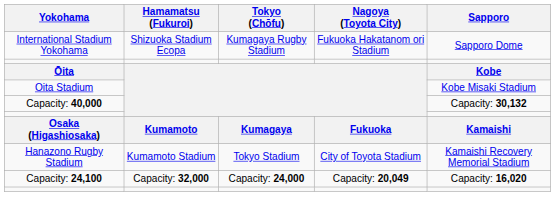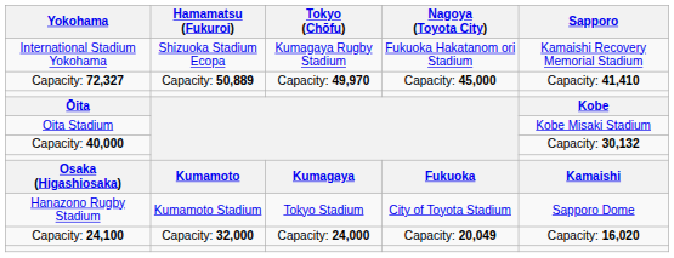International Stadium Yokohama | Sapporo: Sapporo Dome -> Kamaishi Recovery Memorial Stadium
+ row: Capacity: 72,327 | Capacity: 50,889 | Capacity: 49,970 | Capacity: 45,000 | Capacity: 41,410
Hanazono Rugby Stadium | Sapporo: Kamaishi Recovery Memorial Stadium -> Sapporo Dome
